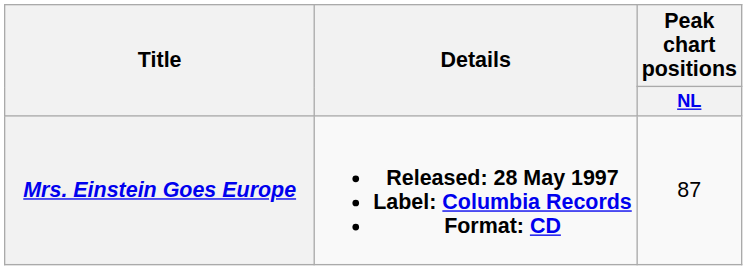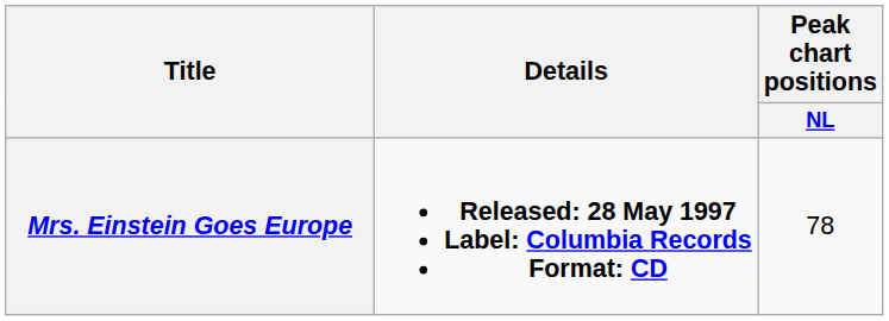Mrs. Einstein Goes Europe | Peak chart positions / NL: 87 -> 78
